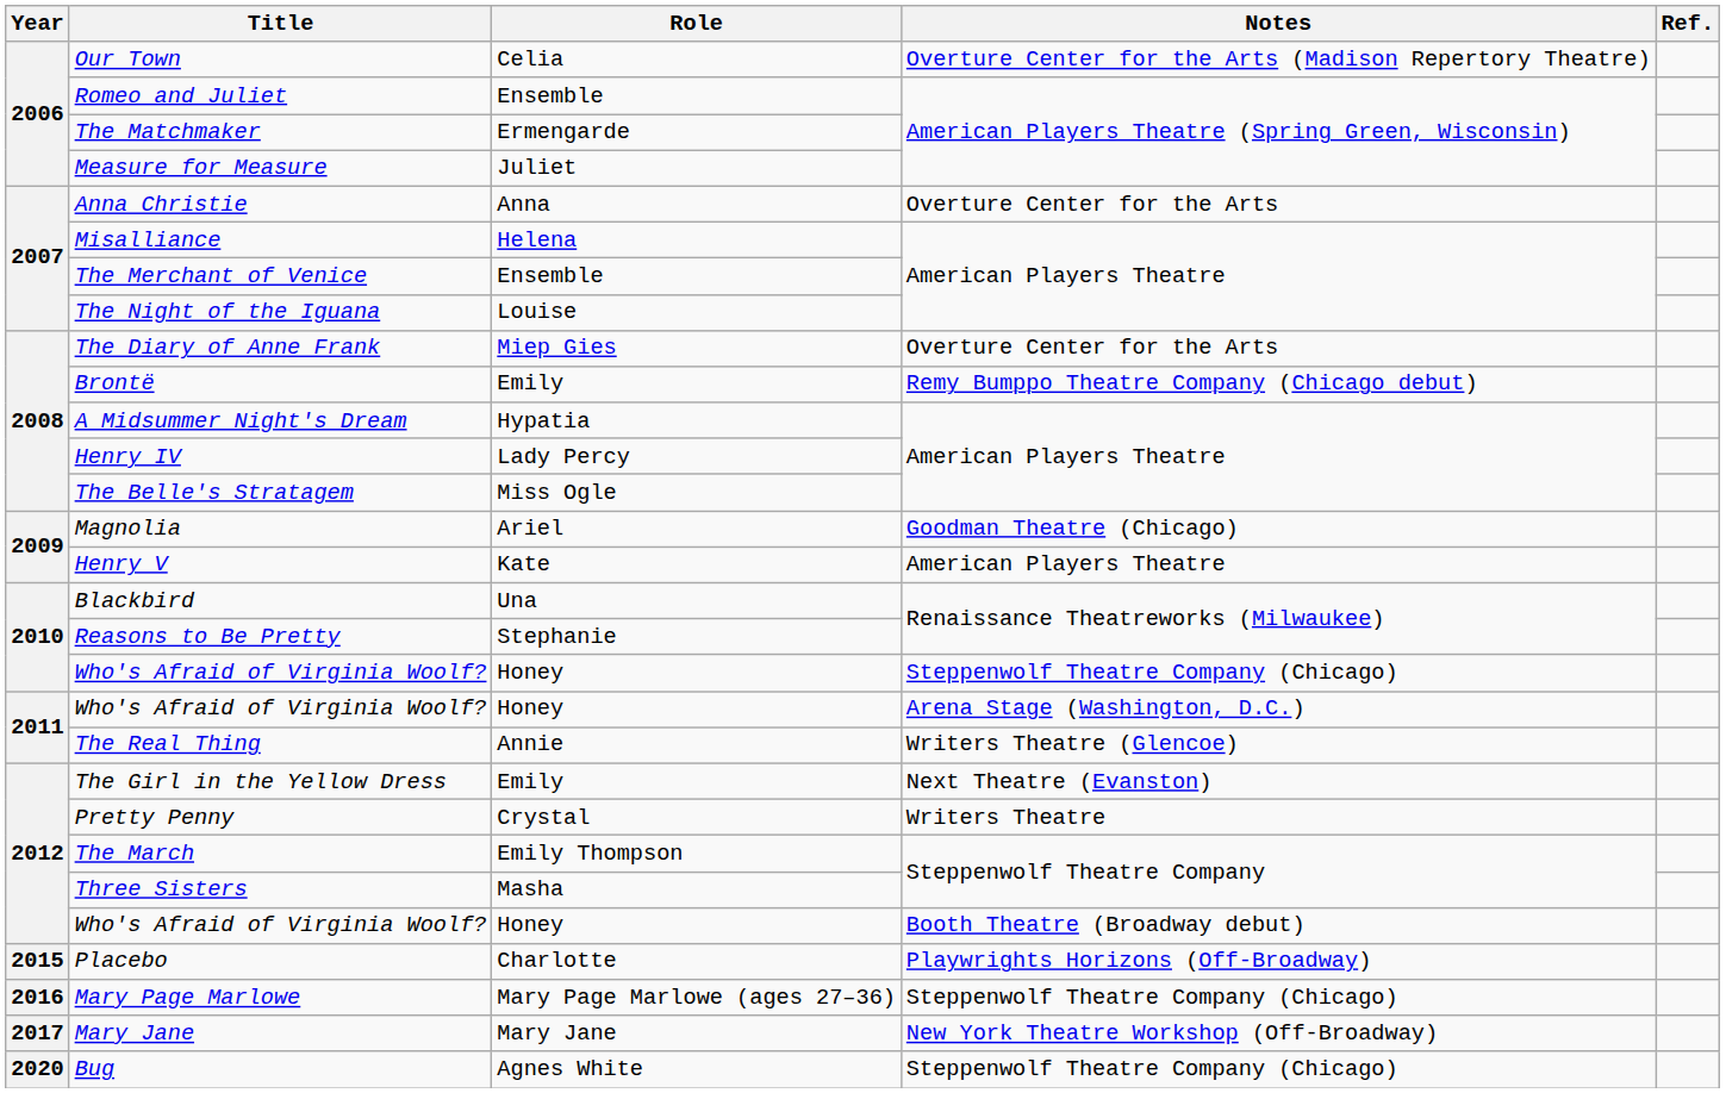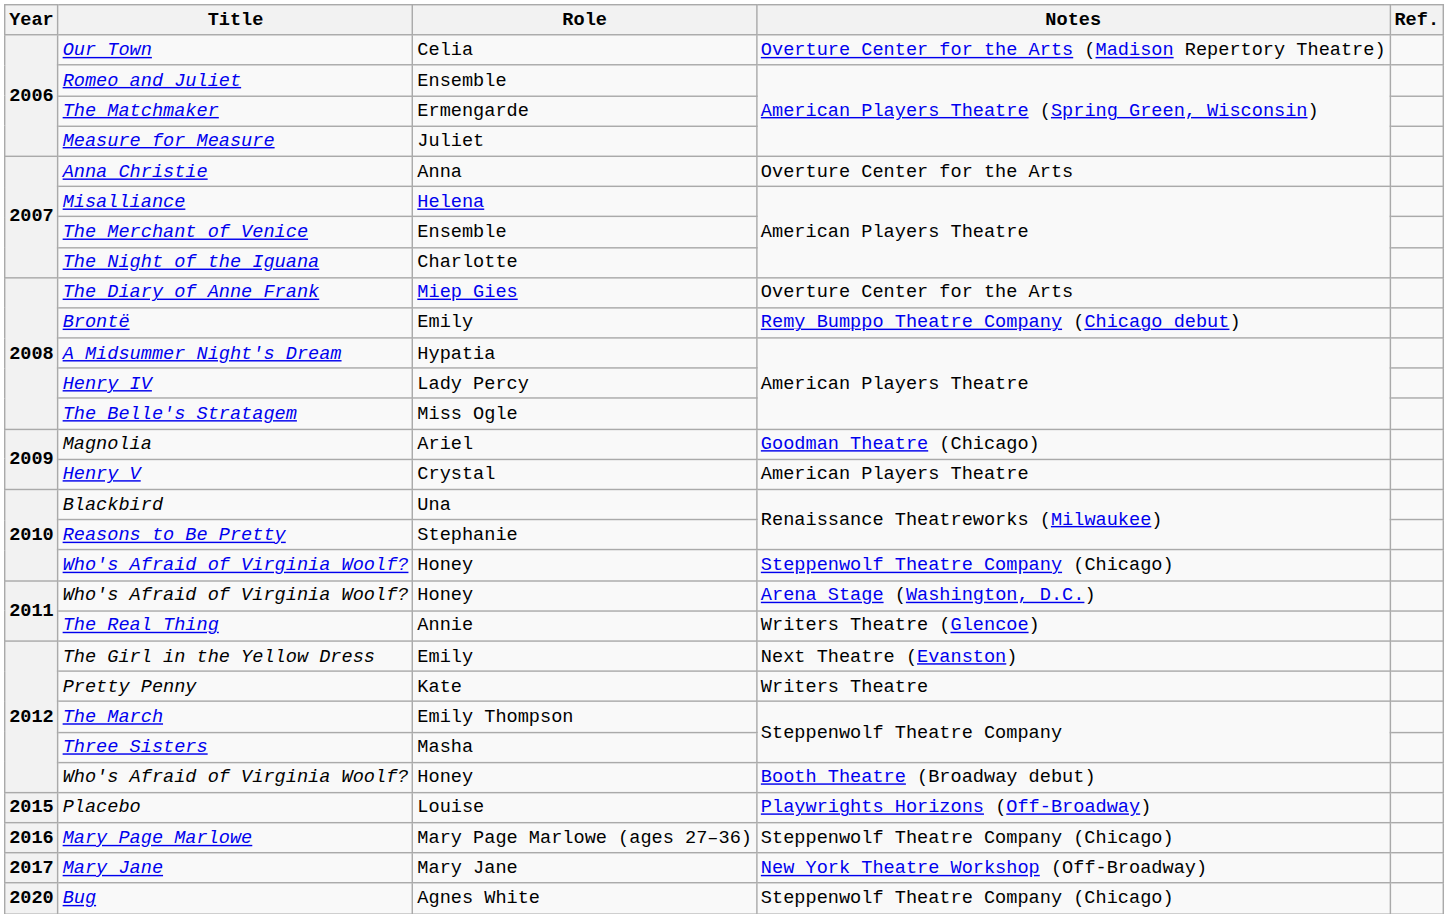The Night of the Iguana | Role: Louise -> Charlotte
Henry V | Role: Kate -> Crystal
Pretty Penny | Role: Crystal -> Kate
Placebo | Role: Charlotte -> Louise
